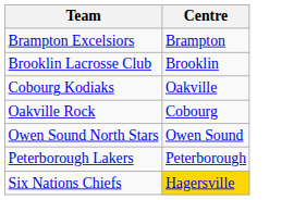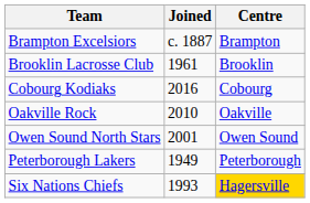+ column: Joined | c. 1887 | 1961 | 2016 | 2010 | 2001 | 1949 | 1993
Cobourg Kodiaks | Centre: Oakville -> Cobourg
Oakville Rock | Centre: Cobourg -> Oakville
